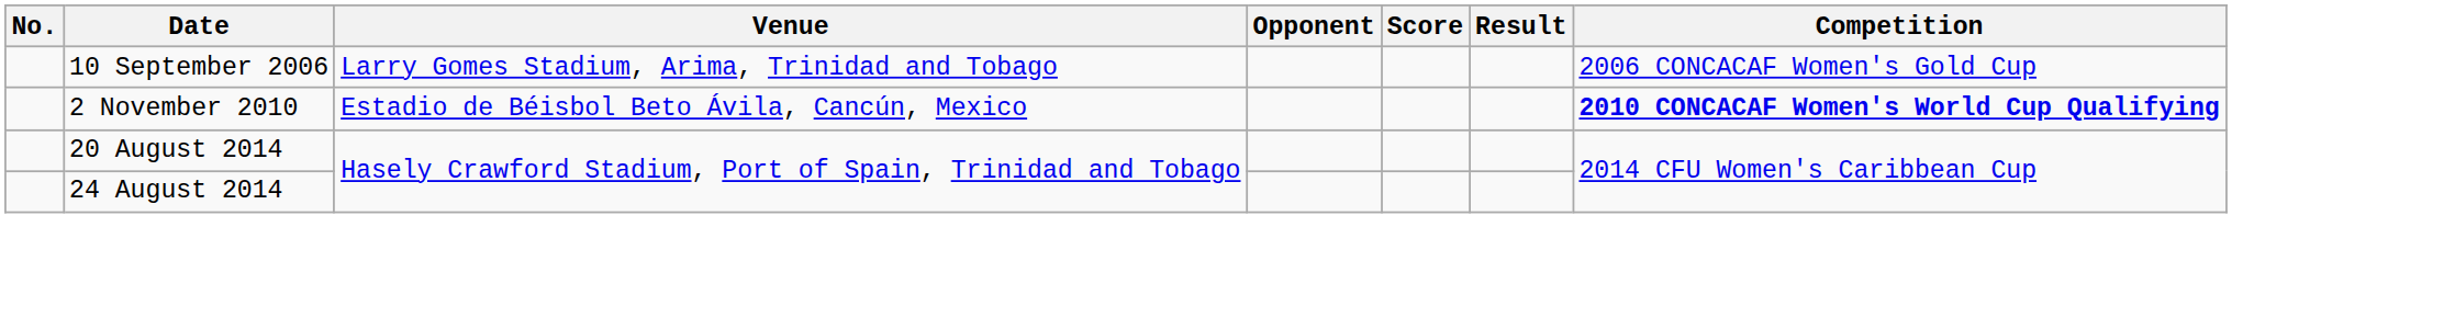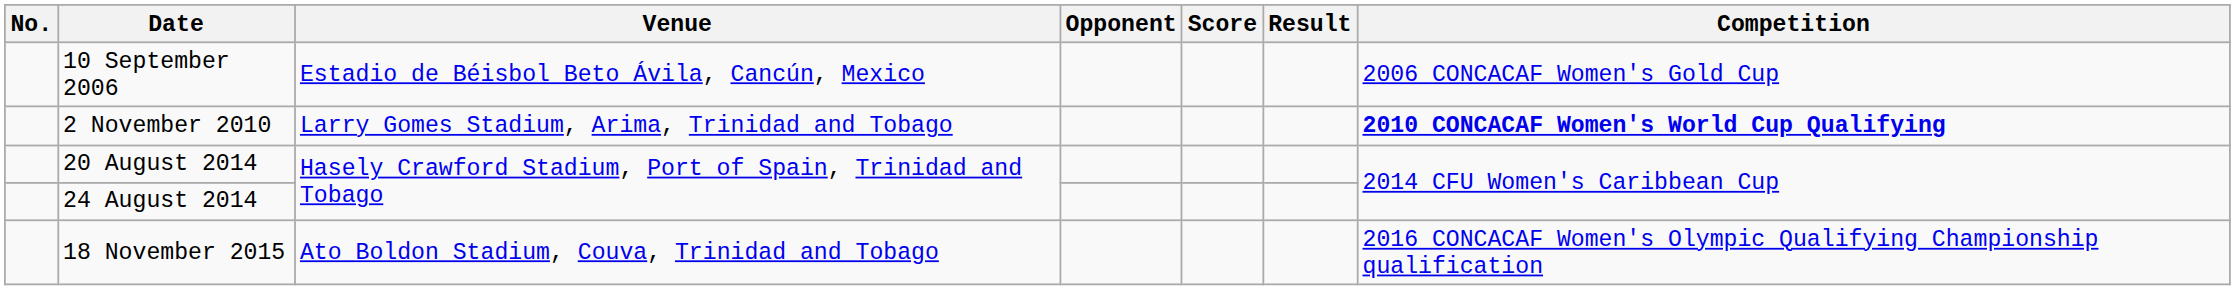10 September 2006 | Venue: Larry Gomes Stadium, Arima, Trinidad and Tobago -> Estadio de Béisbol Beto Ávila, Cancún, Mexico
2 November 2010 | Venue: Estadio de Béisbol Beto Ávila, Cancún, Mexico -> Larry Gomes Stadium, Arima, Trinidad and Tobago
+ row: 18 November 2015 | Ato Boldon Stadium, Couva, Trinidad and Tobago | 2016 CONCACAF Women's Olympic Qualifying Championship qualification
